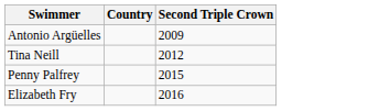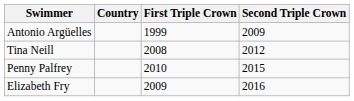+ column: First Triple Crown | 1999 | 2008 | 2010 | 2009
